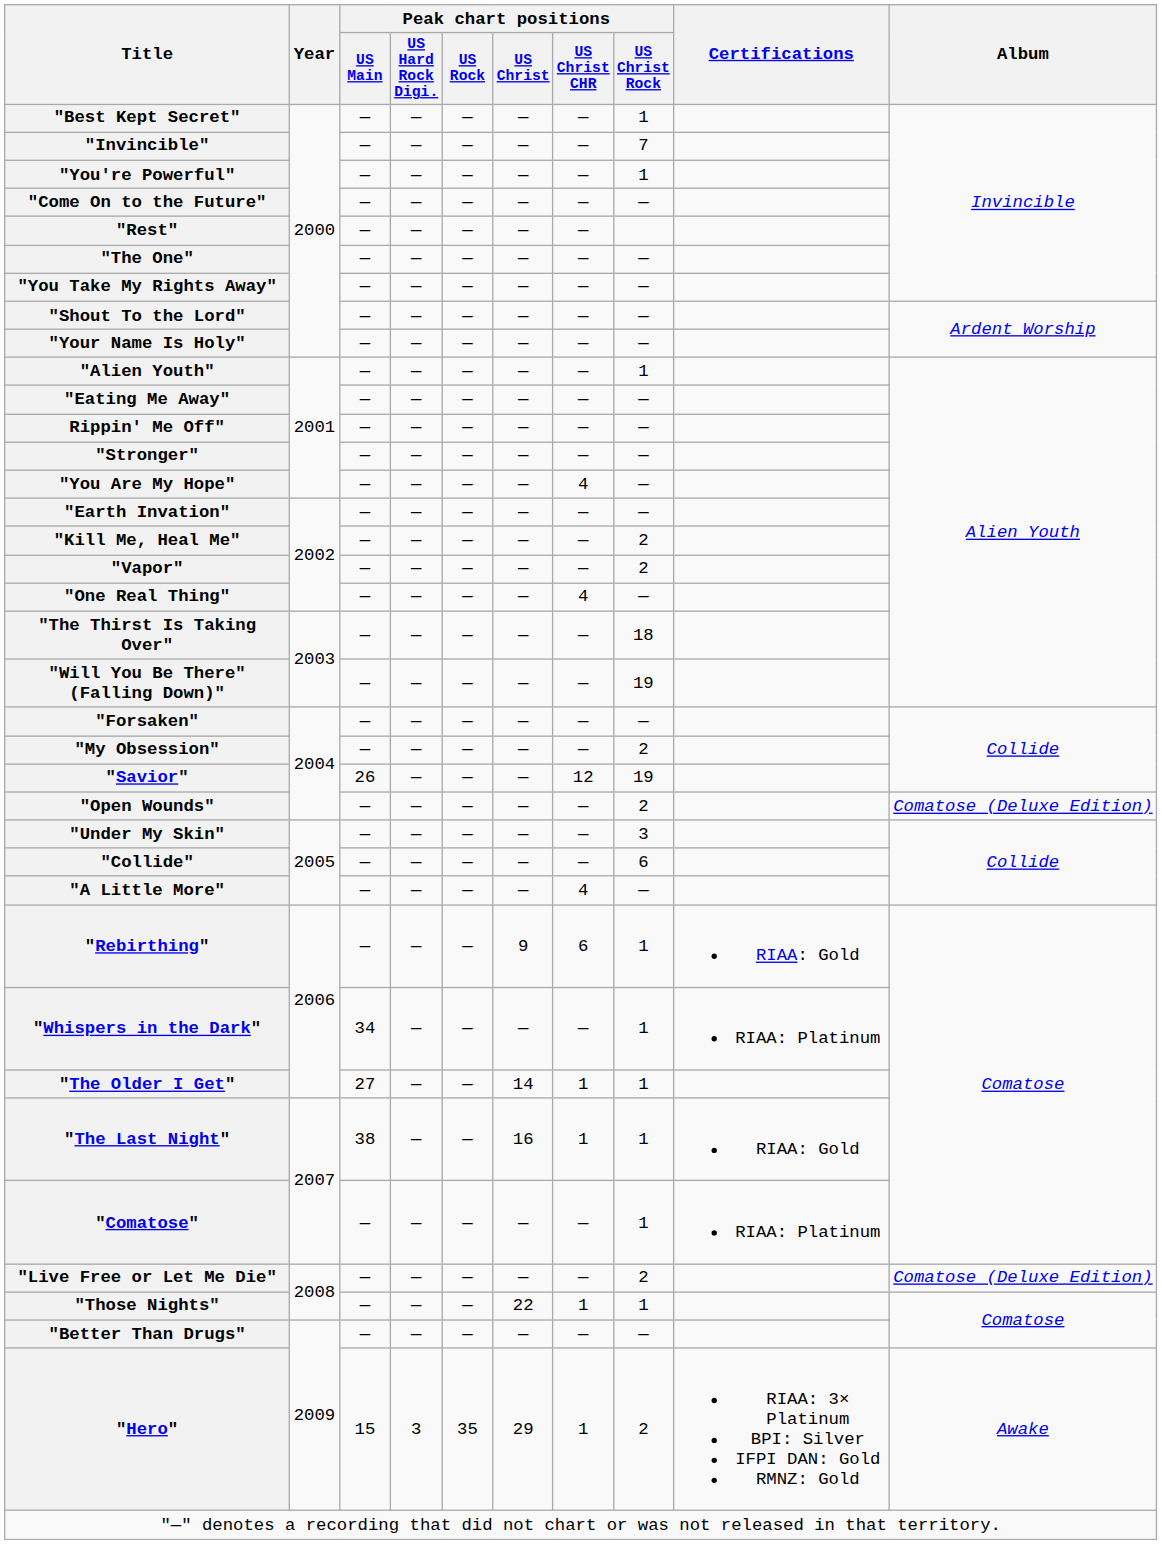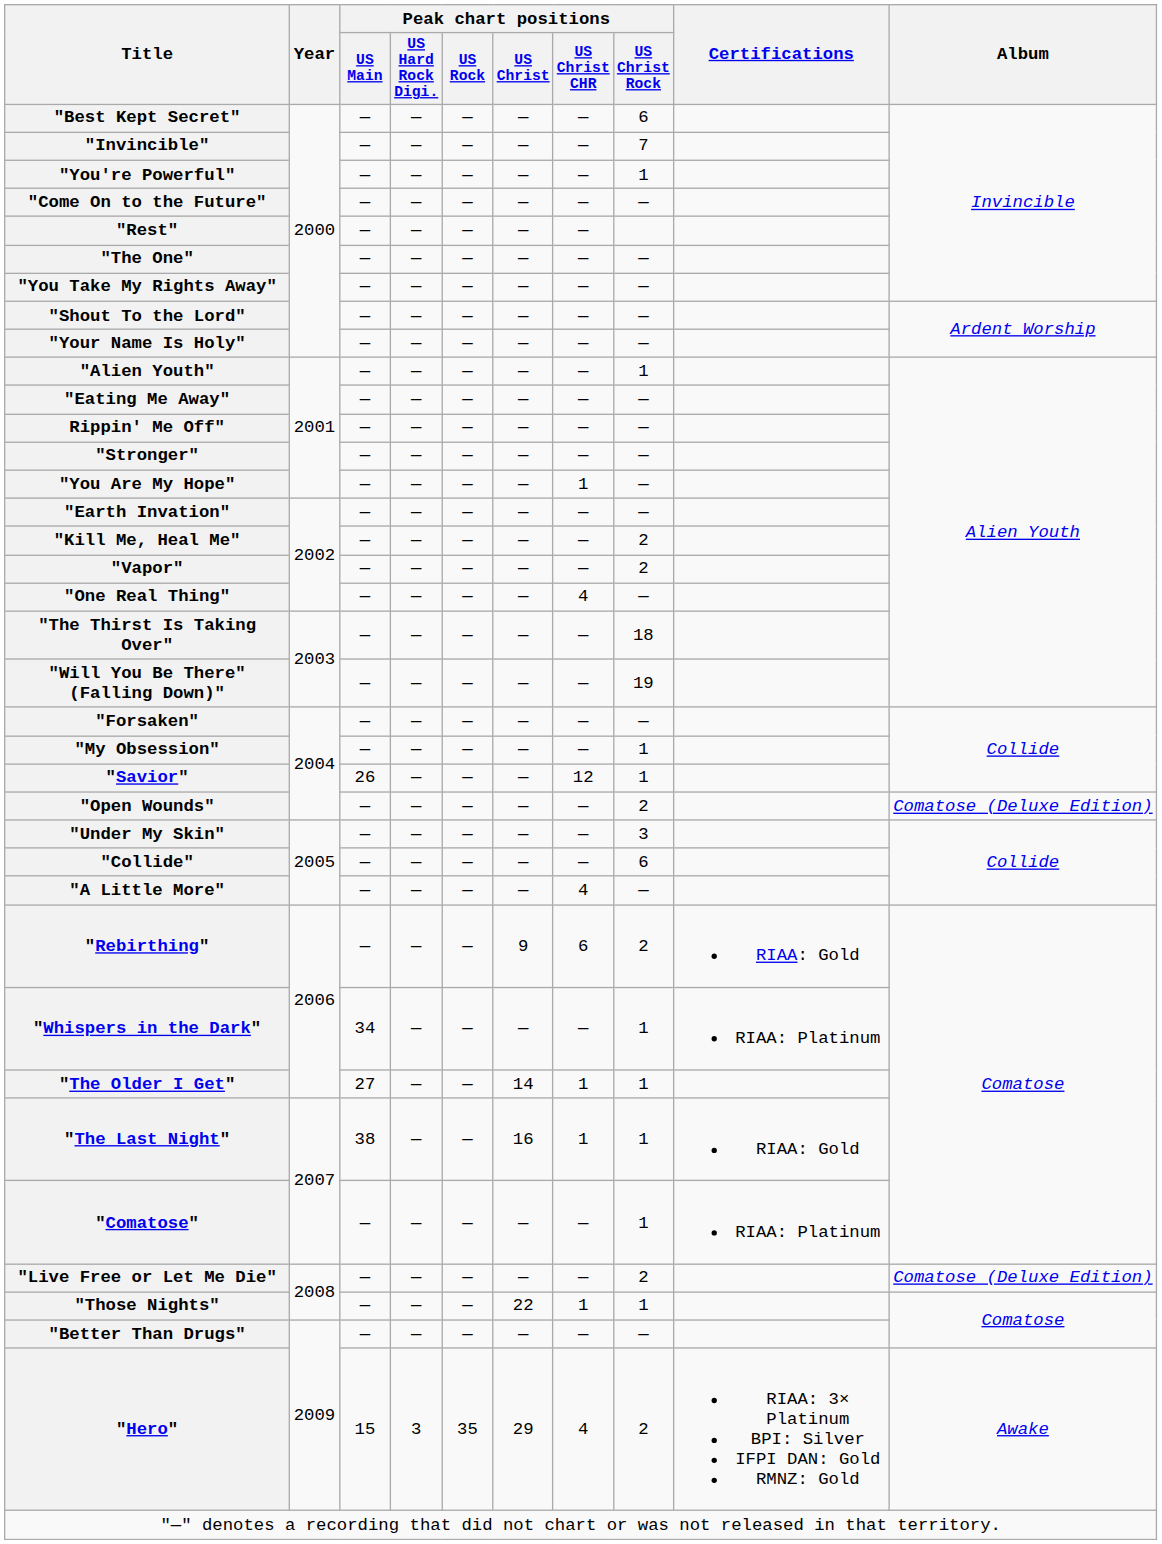"Best Kept Secret" | Peak chart positions / US Christ Rock: 1 -> 6
"You Are My Hope" | Peak chart positions / US Christ CHR: 4 -> 1
"My Obsession" | Peak chart positions / US Christ Rock: 2 -> 1
"Savior" | Peak chart positions / US Christ Rock: 19 -> 1
"Rebirthing" | Peak chart positions / US Christ Rock: 1 -> 2
"Hero" | Peak chart positions / US Christ CHR: 1 -> 4
